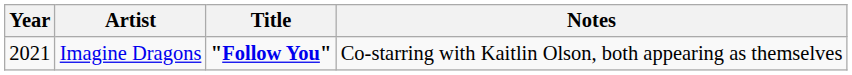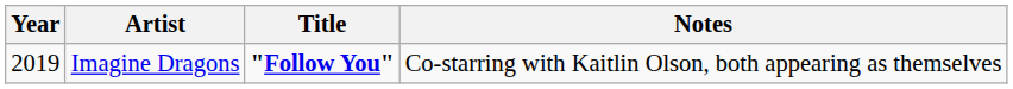Imagine Dragons | Year: 2021 -> 2019
